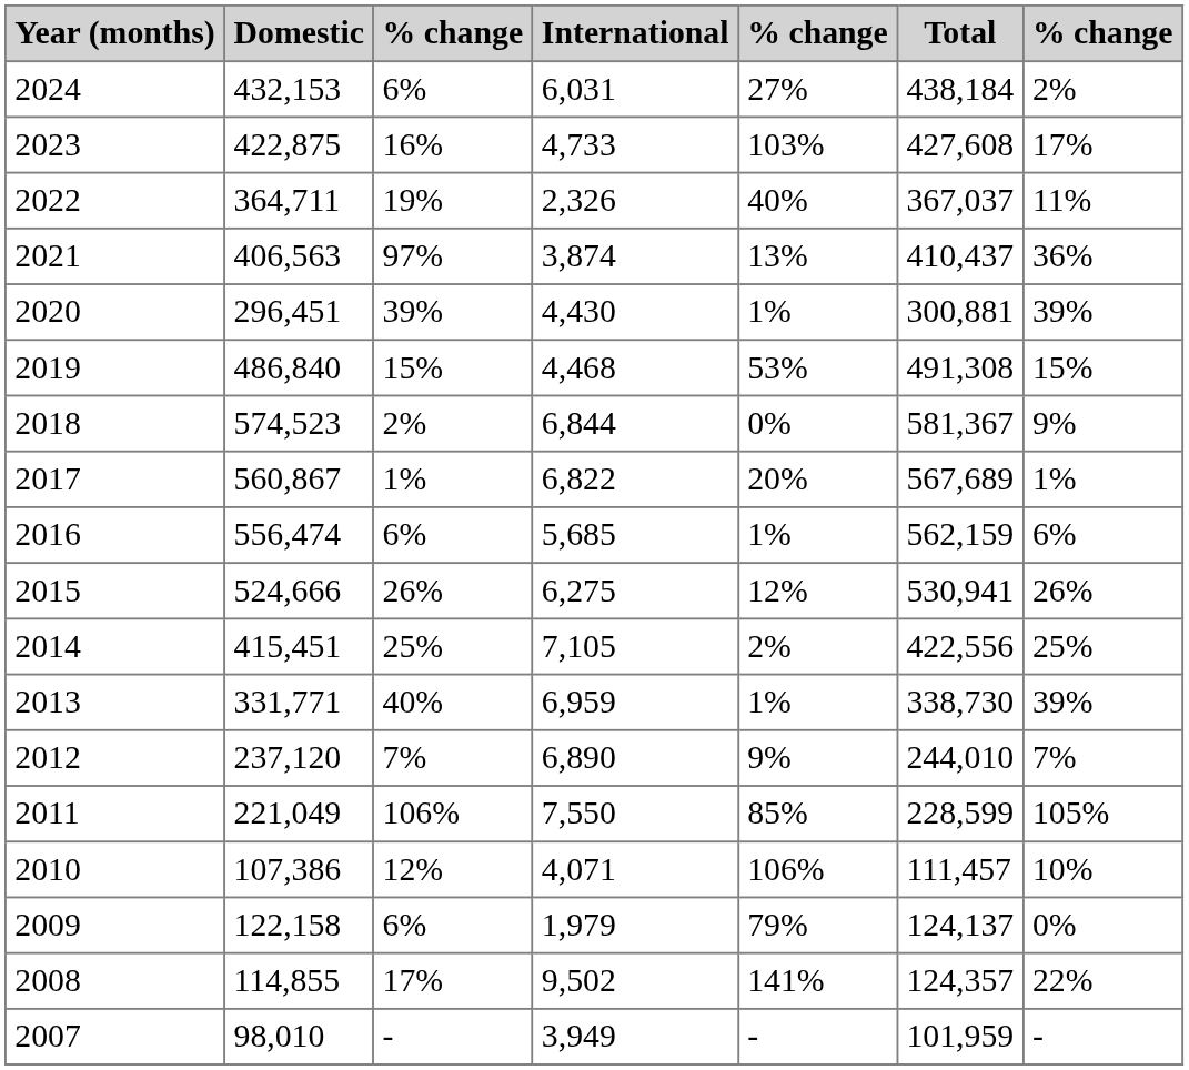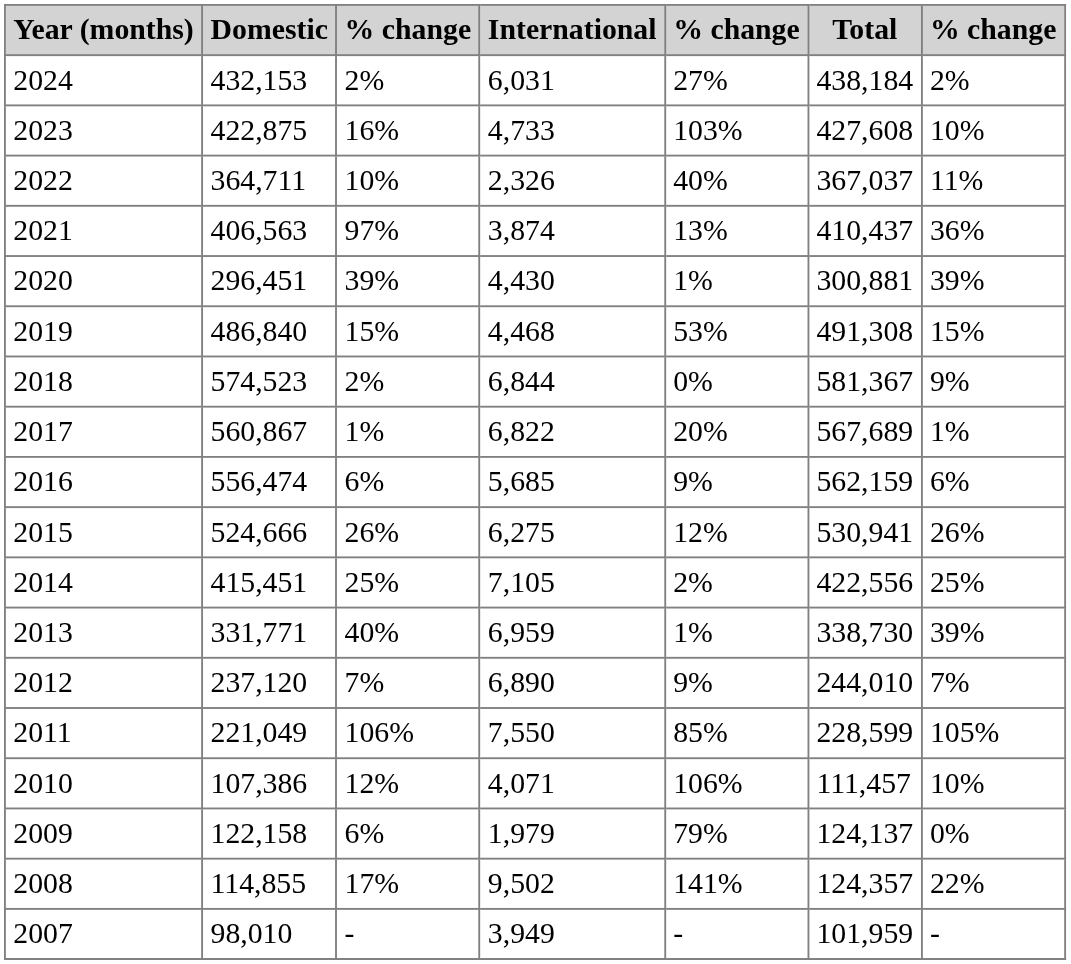2024 | column 3: 6% -> 2%
2023 | column 7: 17% -> 10%
2022 | column 3: 19% -> 10%
2016 | column 5: 1% -> 9%
